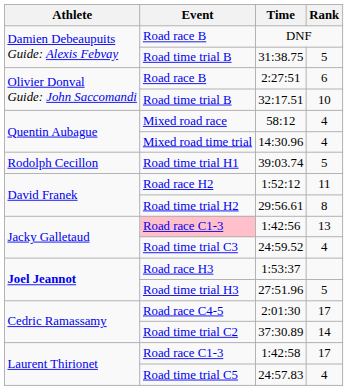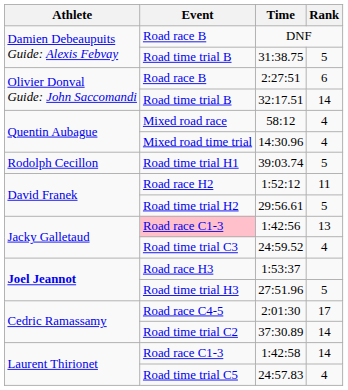32:17.51 | Rank: 10 -> 14
29:56.61 | Rank: 8 -> 5
1:42:58 | Rank: 17 -> 14
